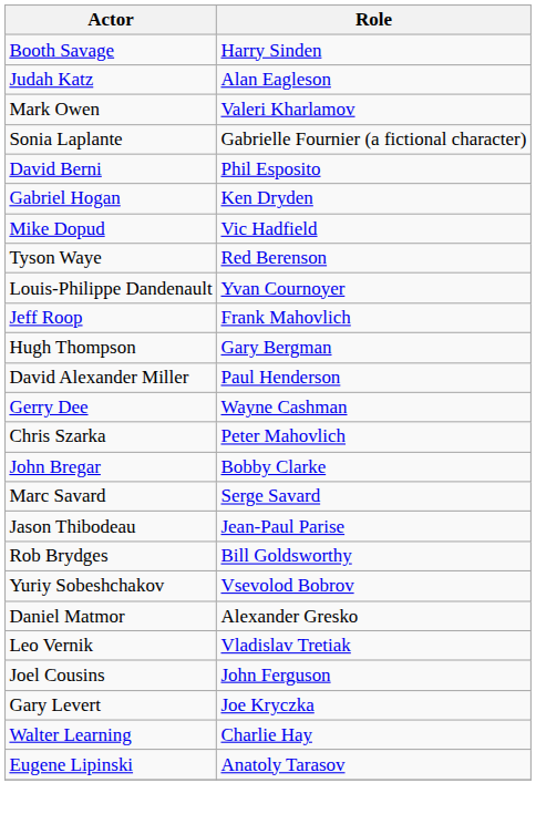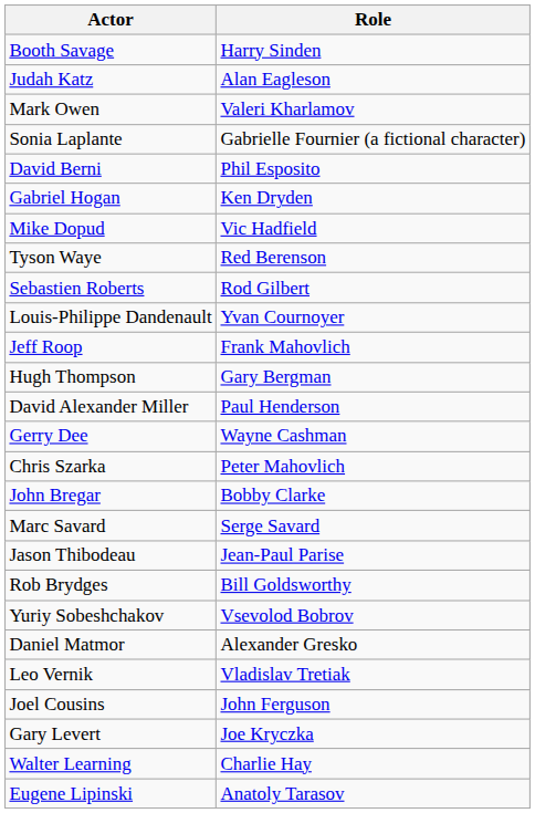+ row: Sebastien Roberts | Rod Gilbert
